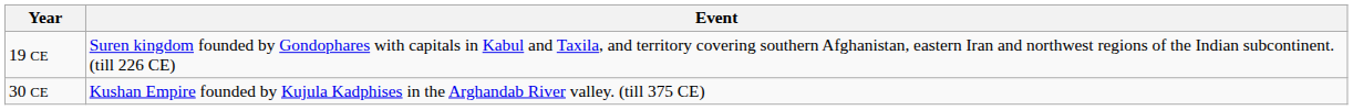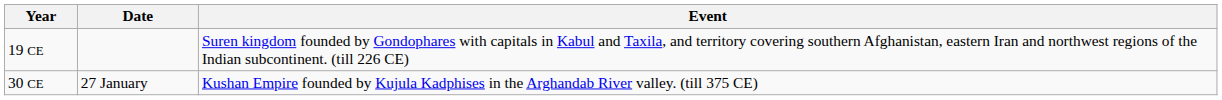+ column: Date | 27 January
